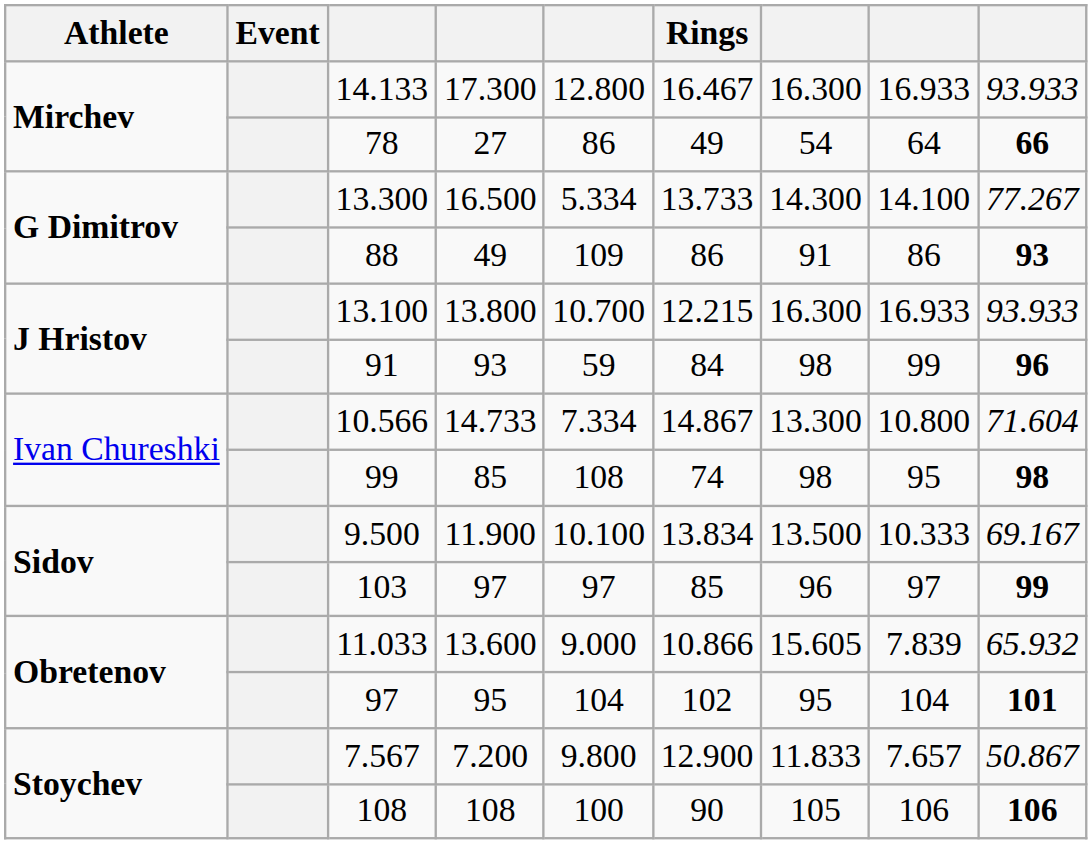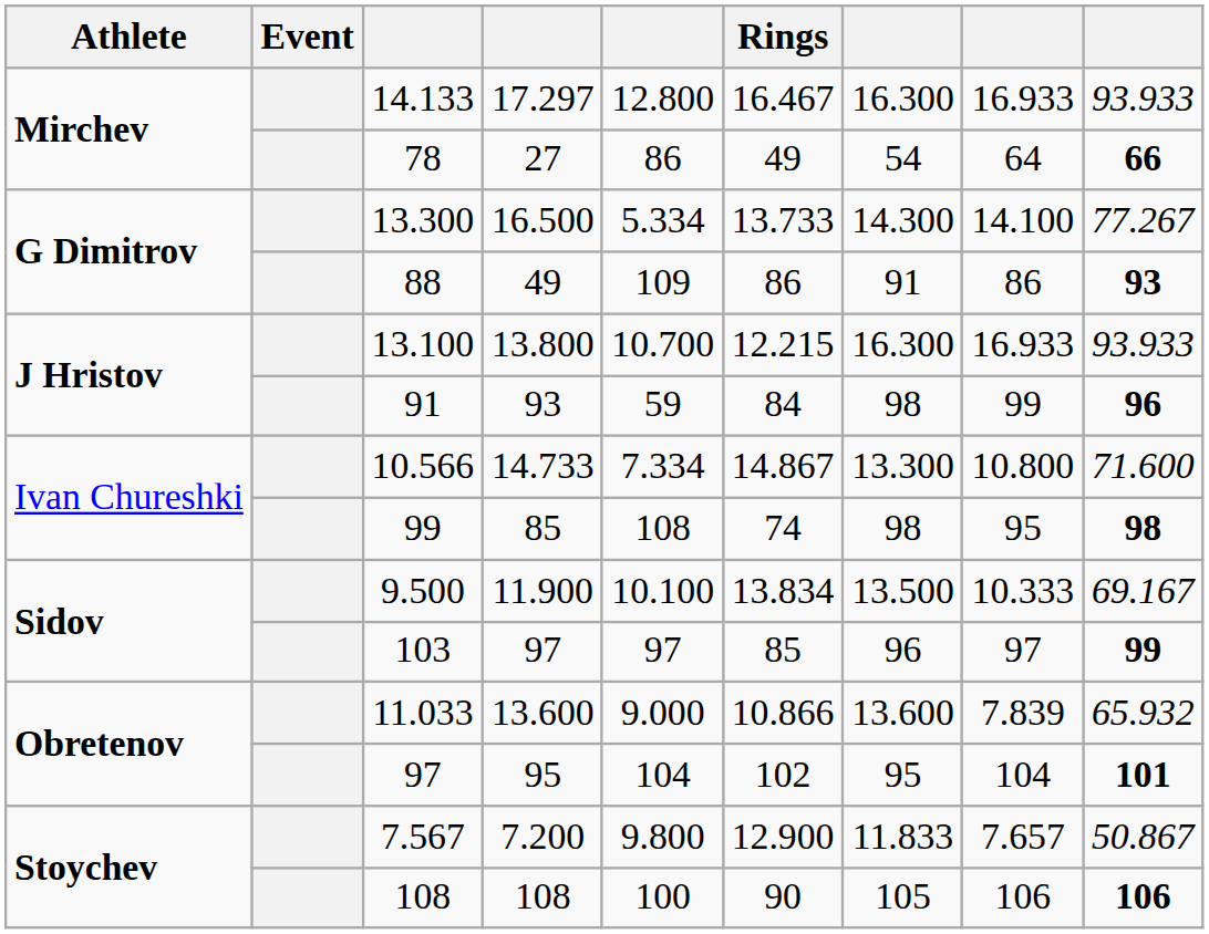14.133 | column 4: 17.300 -> 17.297
10.566 | column 9: 71.604 -> 71.600
11.033 | column 7: 15.605 -> 13.600
